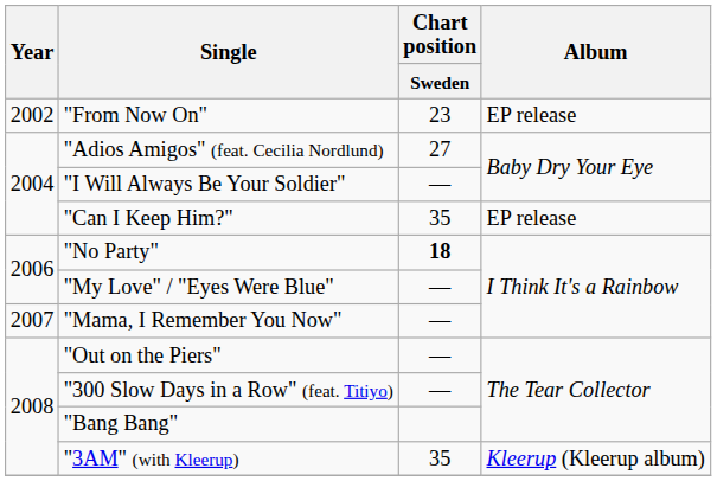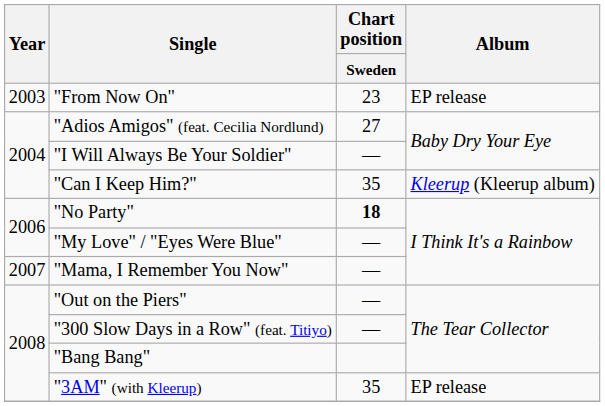"From Now On" | Year: 2002 -> 2003
"Can I Keep Him?" | Album: EP release -> Kleerup (Kleerup album)
"3AM" (with Kleerup) | Album: Kleerup (Kleerup album) -> EP release
